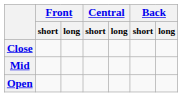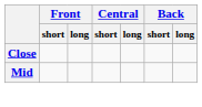- row: Open
